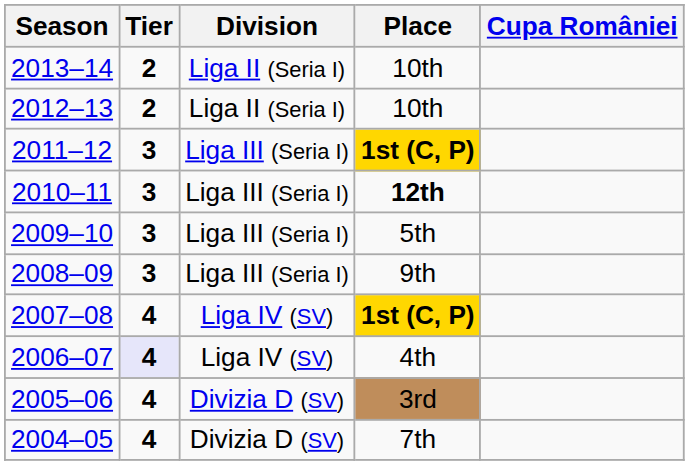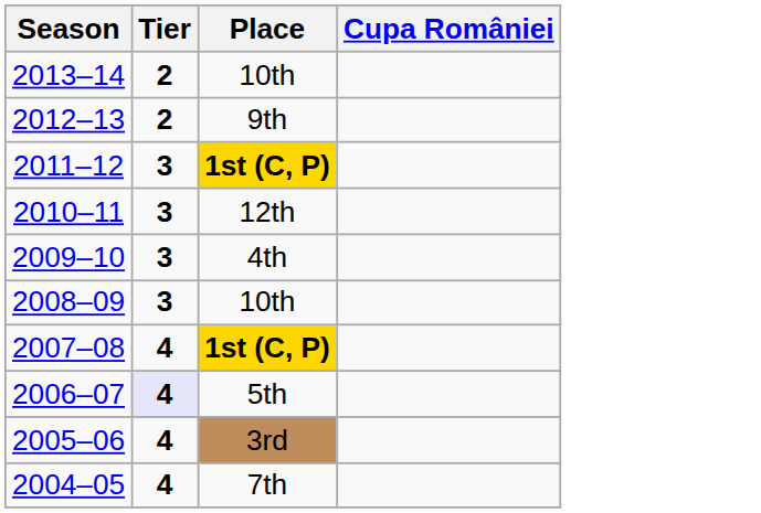- column: Division | Liga II (Seria I) | Liga II (Seria I) | Liga III (Seria I) | Liga III (Seria I) | Liga III (Seria I) | Liga III (Seria I) | Liga IV (SV) | Liga IV (SV) | Divizia D (SV) | Divizia D (SV)
2012–13 | Place: 10th -> 9th
2010–11 | Place: bold -> normal
2009–10 | Place: 5th -> 4th
2008–09 | Place: 9th -> 10th
2006–07 | Place: 4th -> 5th
